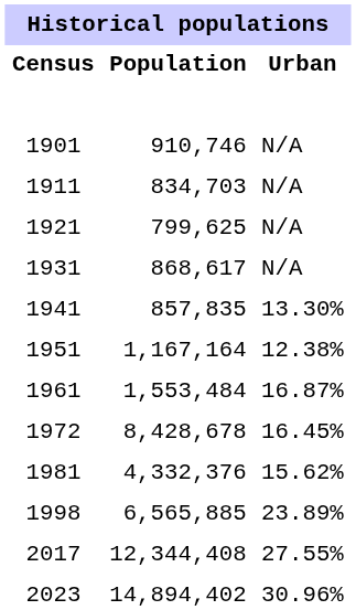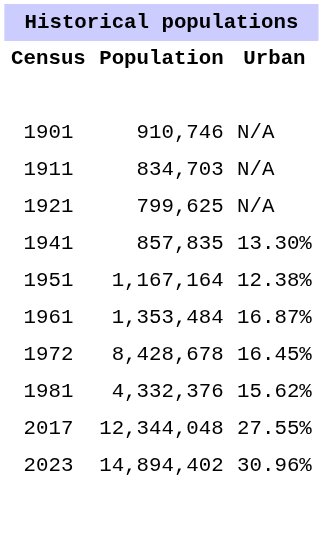- row: 1931 | 868,617 | N/A
1961 | Population: 1,553,484 -> 1,353,484
- row: 1998 | 6,565,885 | 23.89%
2017 | Population: 12,344,408 -> 12,344,048
